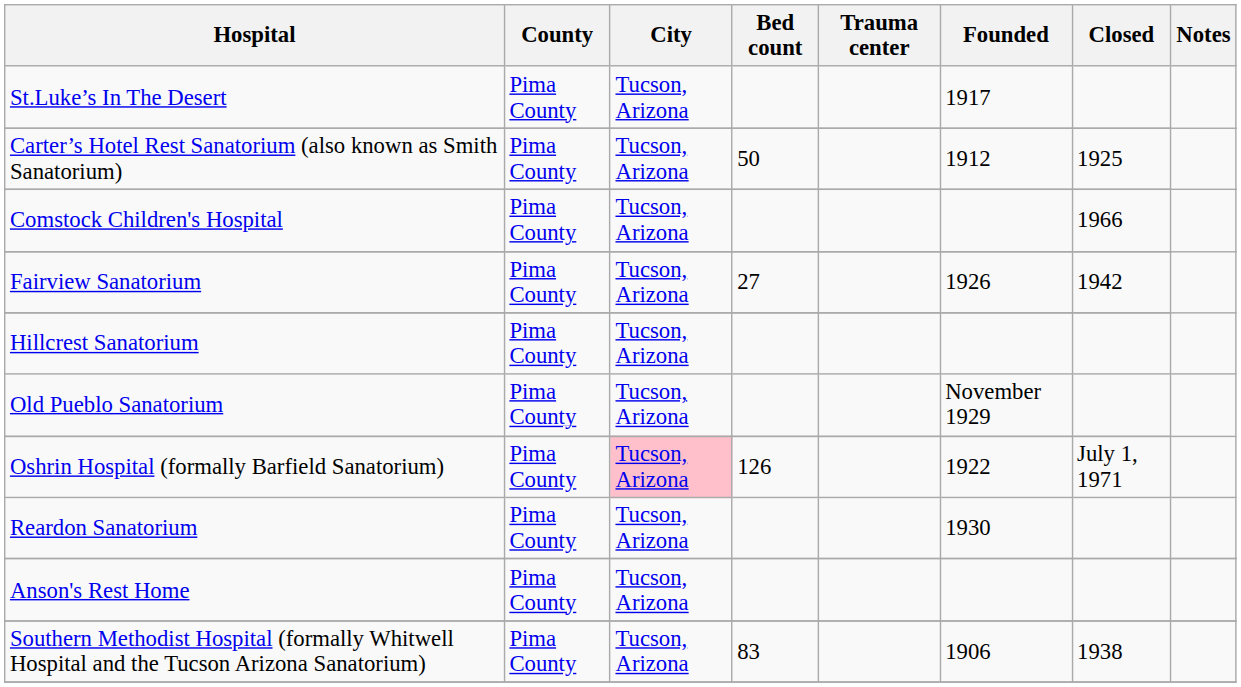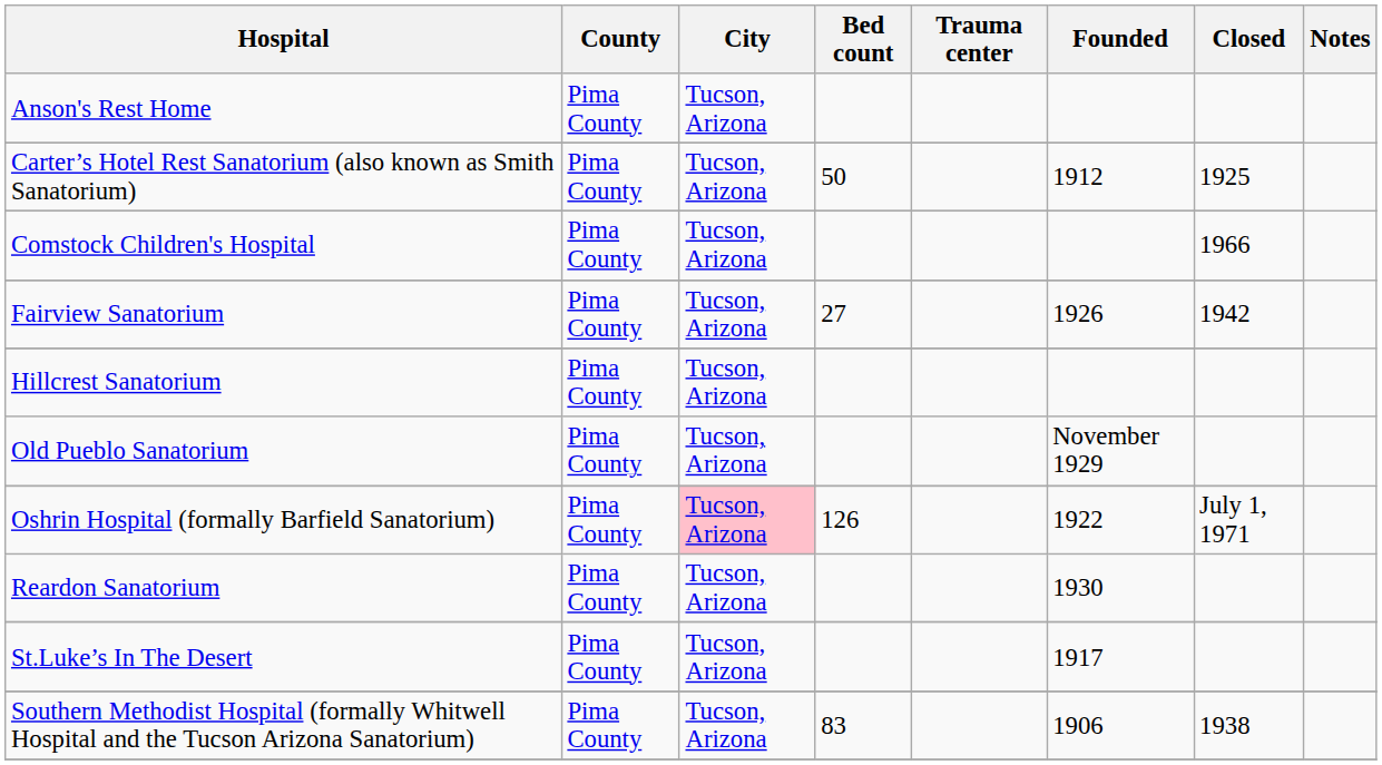rows swapped: Anson's Rest Home <-> St.Luke’s In The Desert
